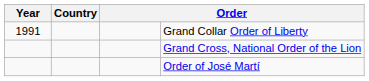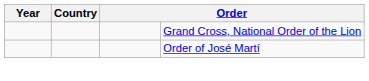- row: 1991 | Grand Collar Order of Liberty
